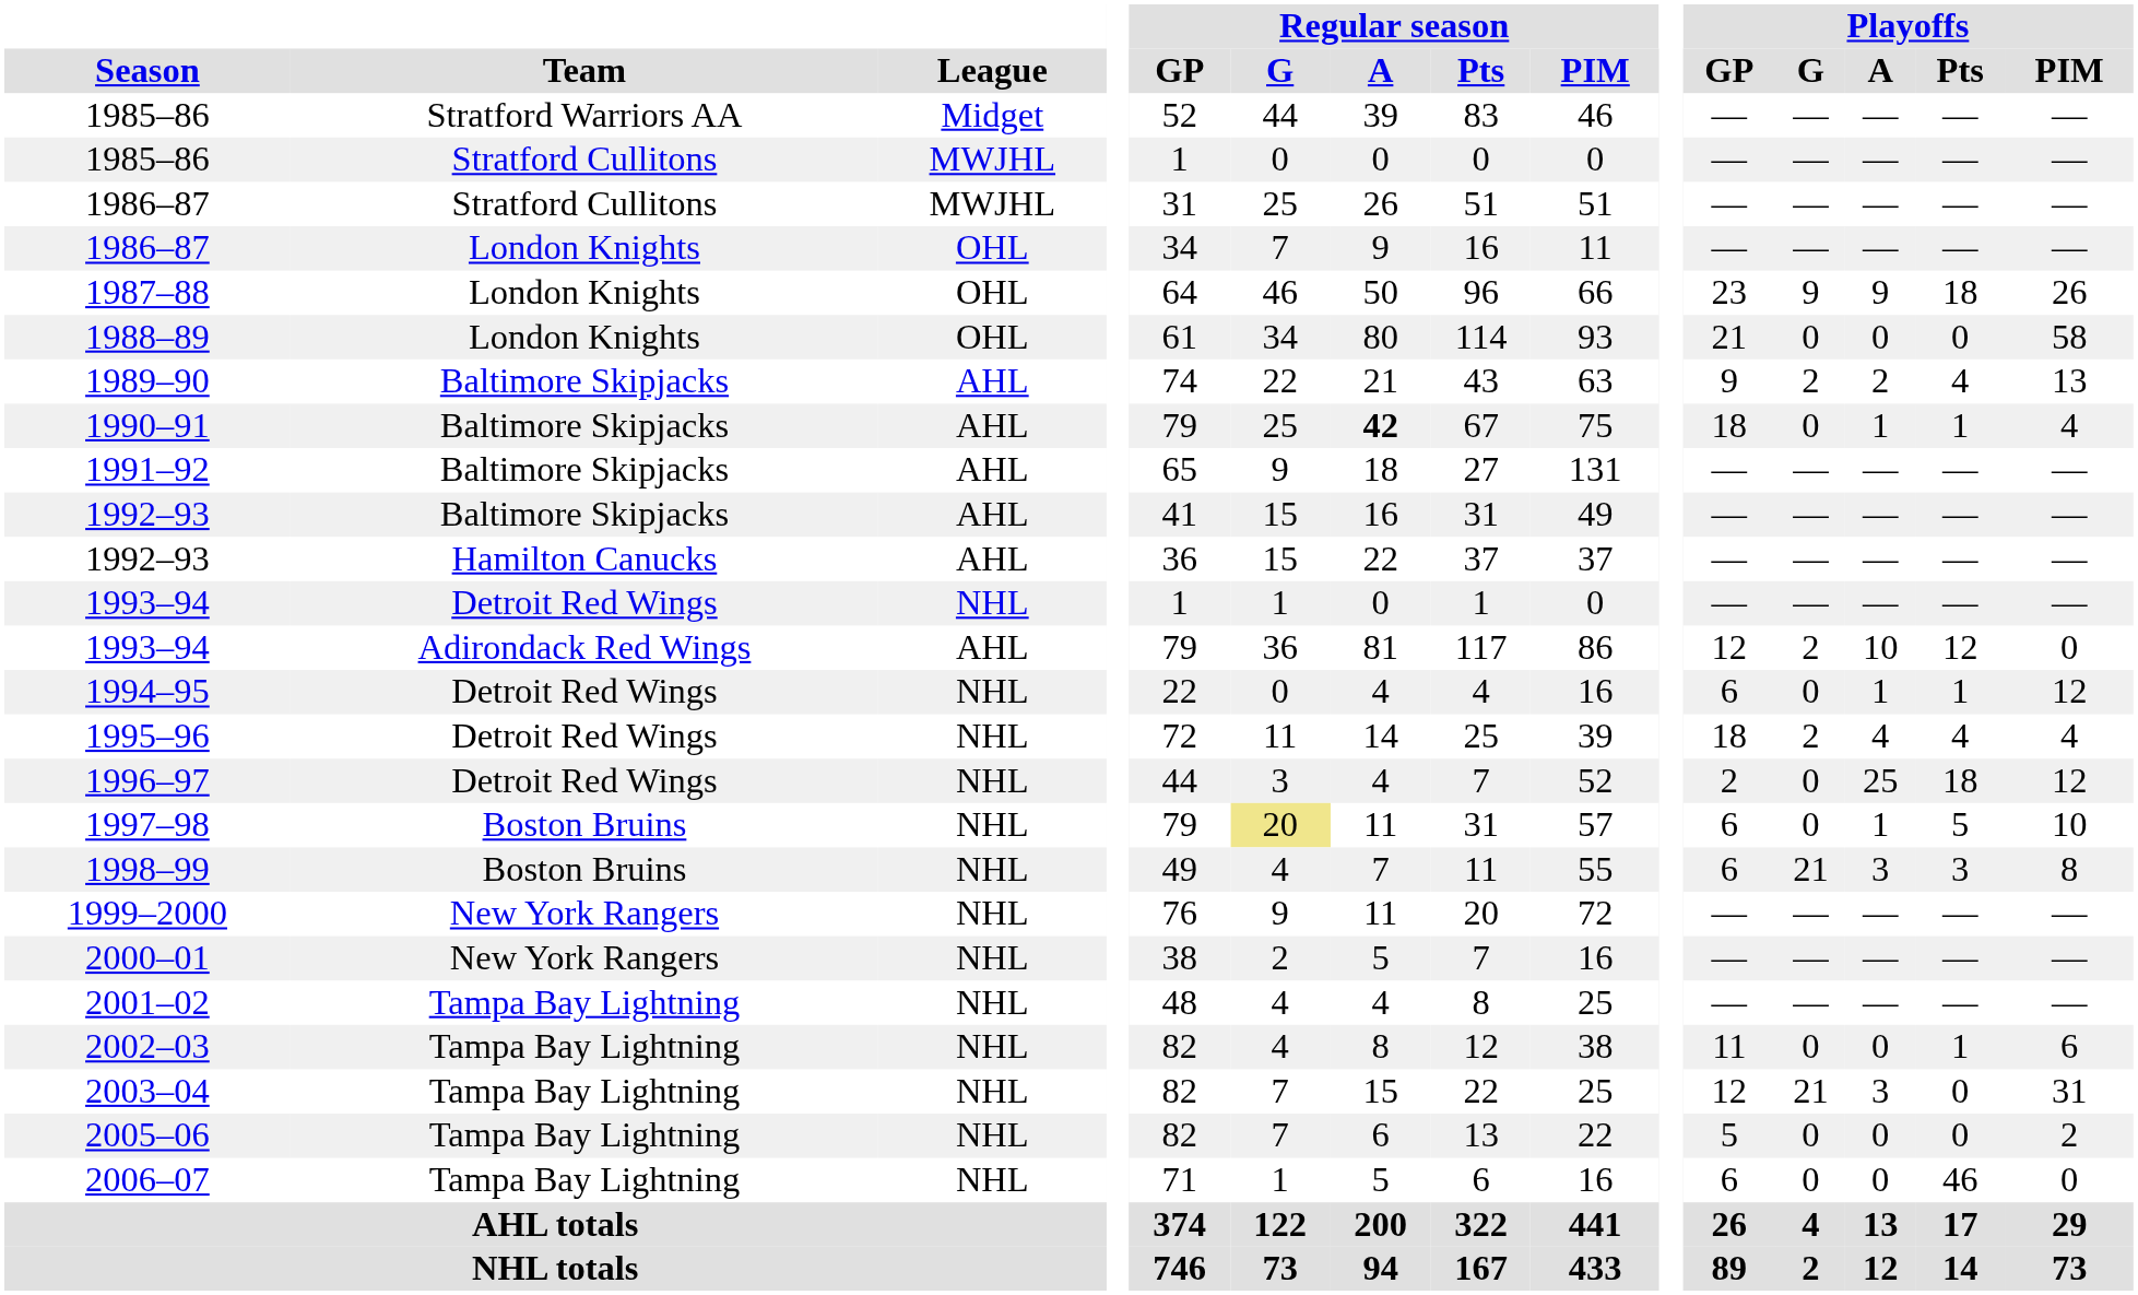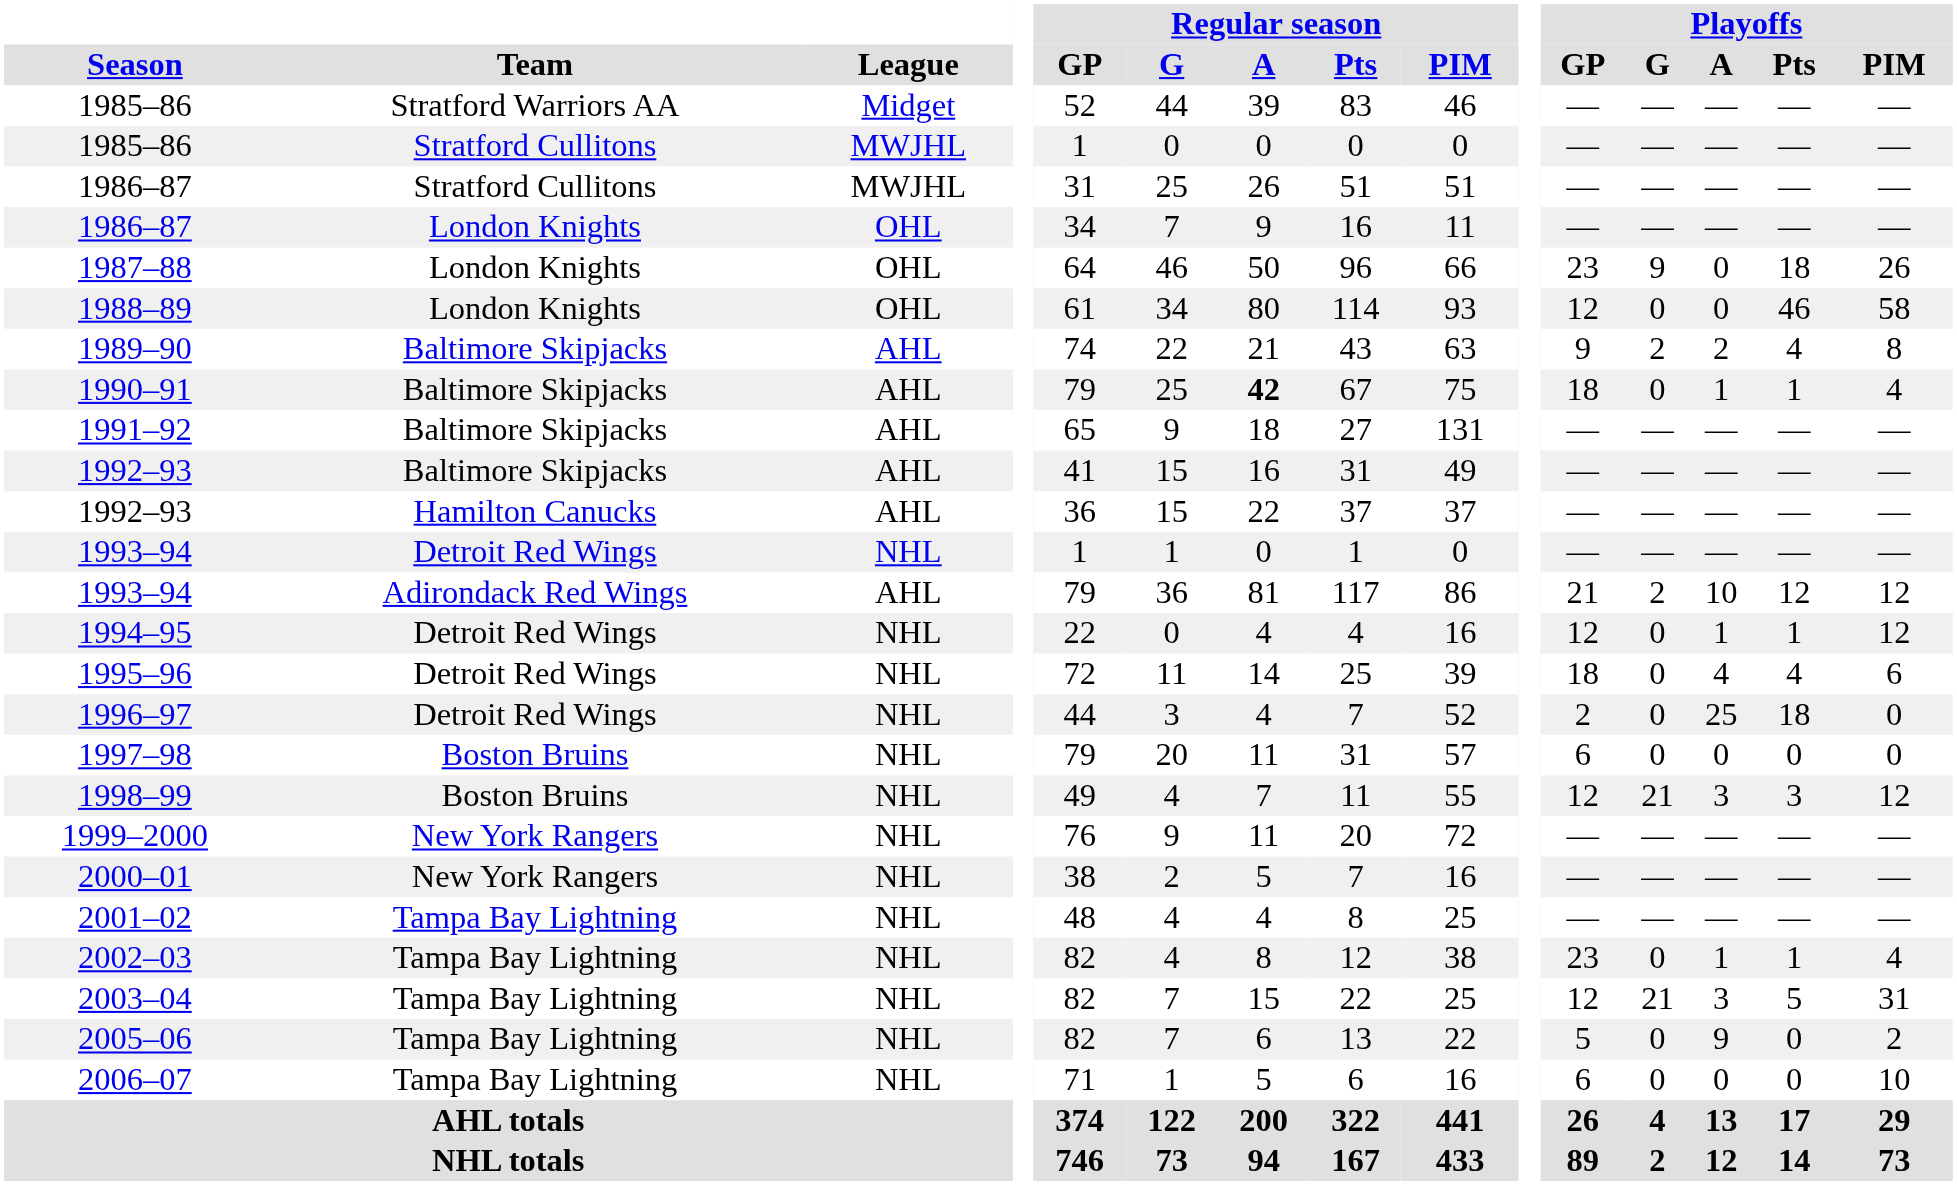1987–88 | Playoffs / A: 9 -> 0
1988–89 | Playoffs / GP: 21 -> 12
1988–89 | Playoffs / Pts: 0 -> 46
1989–90 | Playoffs / PIM: 13 -> 8
1993–94 / Adirondack Red Wings | Playoffs / GP: 12 -> 21
1993–94 / Adirondack Red Wings | Playoffs / PIM: 0 -> 12
1994–95 | Playoffs / GP: 6 -> 12
1995–96 | Playoffs / G: 2 -> 0
1995–96 | Playoffs / PIM: 4 -> 6
1996–97 | Playoffs / PIM: 12 -> 0
1997–98 | Regular season / G: khaki background -> no background
1997–98 | Playoffs / A: 1 -> 0
1997–98 | Playoffs / Pts: 5 -> 0
1997–98 | Playoffs / PIM: 10 -> 0
1998–99 | Playoffs / GP: 6 -> 12
1998–99 | Playoffs / PIM: 8 -> 12
2002–03 | Playoffs / GP: 11 -> 23
2002–03 | Playoffs / A: 0 -> 1
2002–03 | Playoffs / PIM: 6 -> 4
2003–04 | Playoffs / Pts: 0 -> 5
2005–06 | Playoffs / A: 0 -> 9
2006–07 | Playoffs / Pts: 46 -> 0
2006–07 | Playoffs / PIM: 0 -> 10
